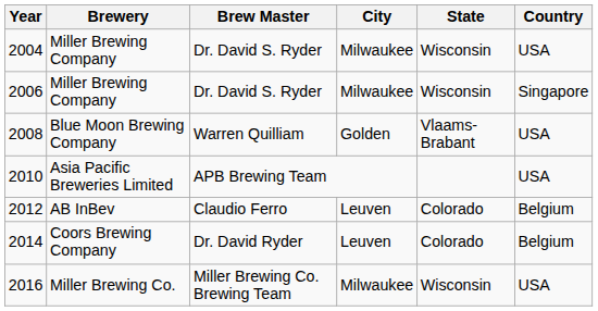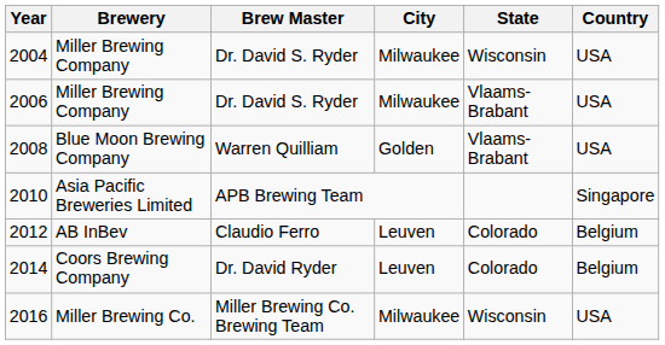2006 | State: Wisconsin -> Vlaams-Brabant
2006 | Country: Singapore -> USA
2010 | Country: USA -> Singapore
